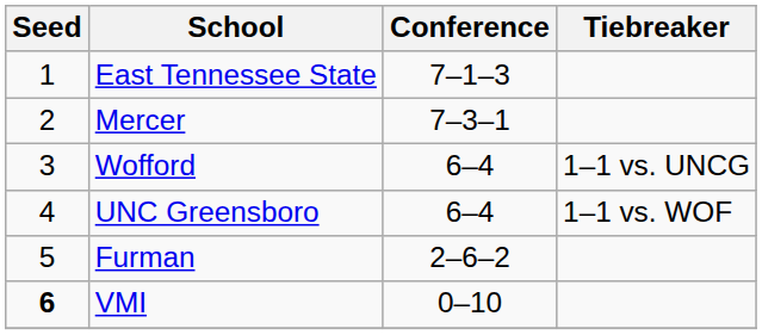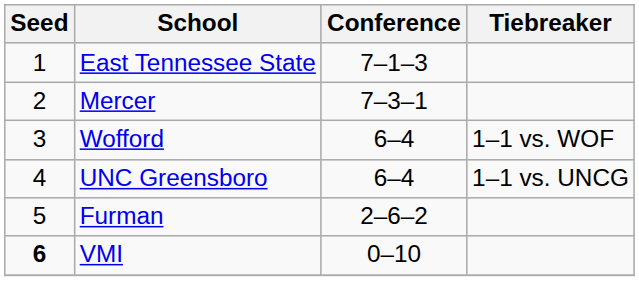Wofford | Tiebreaker: 1–1 vs. UNCG -> 1–1 vs. WOF
UNC Greensboro | Tiebreaker: 1–1 vs. WOF -> 1–1 vs. UNCG
